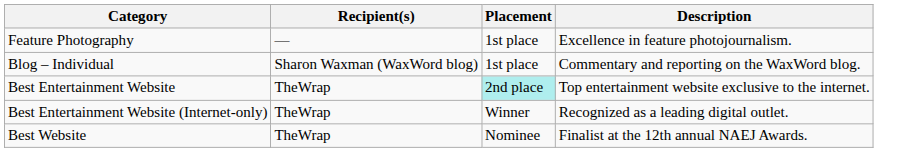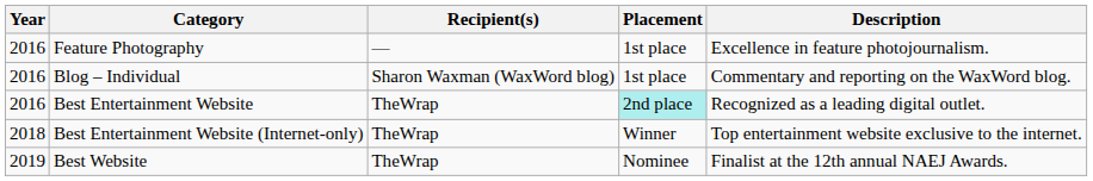+ column: Year | 2016 | 2016 | 2016 | 2018 | 2019
Best Entertainment Website | Description: Top entertainment website exclusive to the internet. -> Recognized as a leading digital outlet.
Best Entertainment Website (Internet-only) | Description: Recognized as a leading digital outlet. -> Top entertainment website exclusive to the internet.
